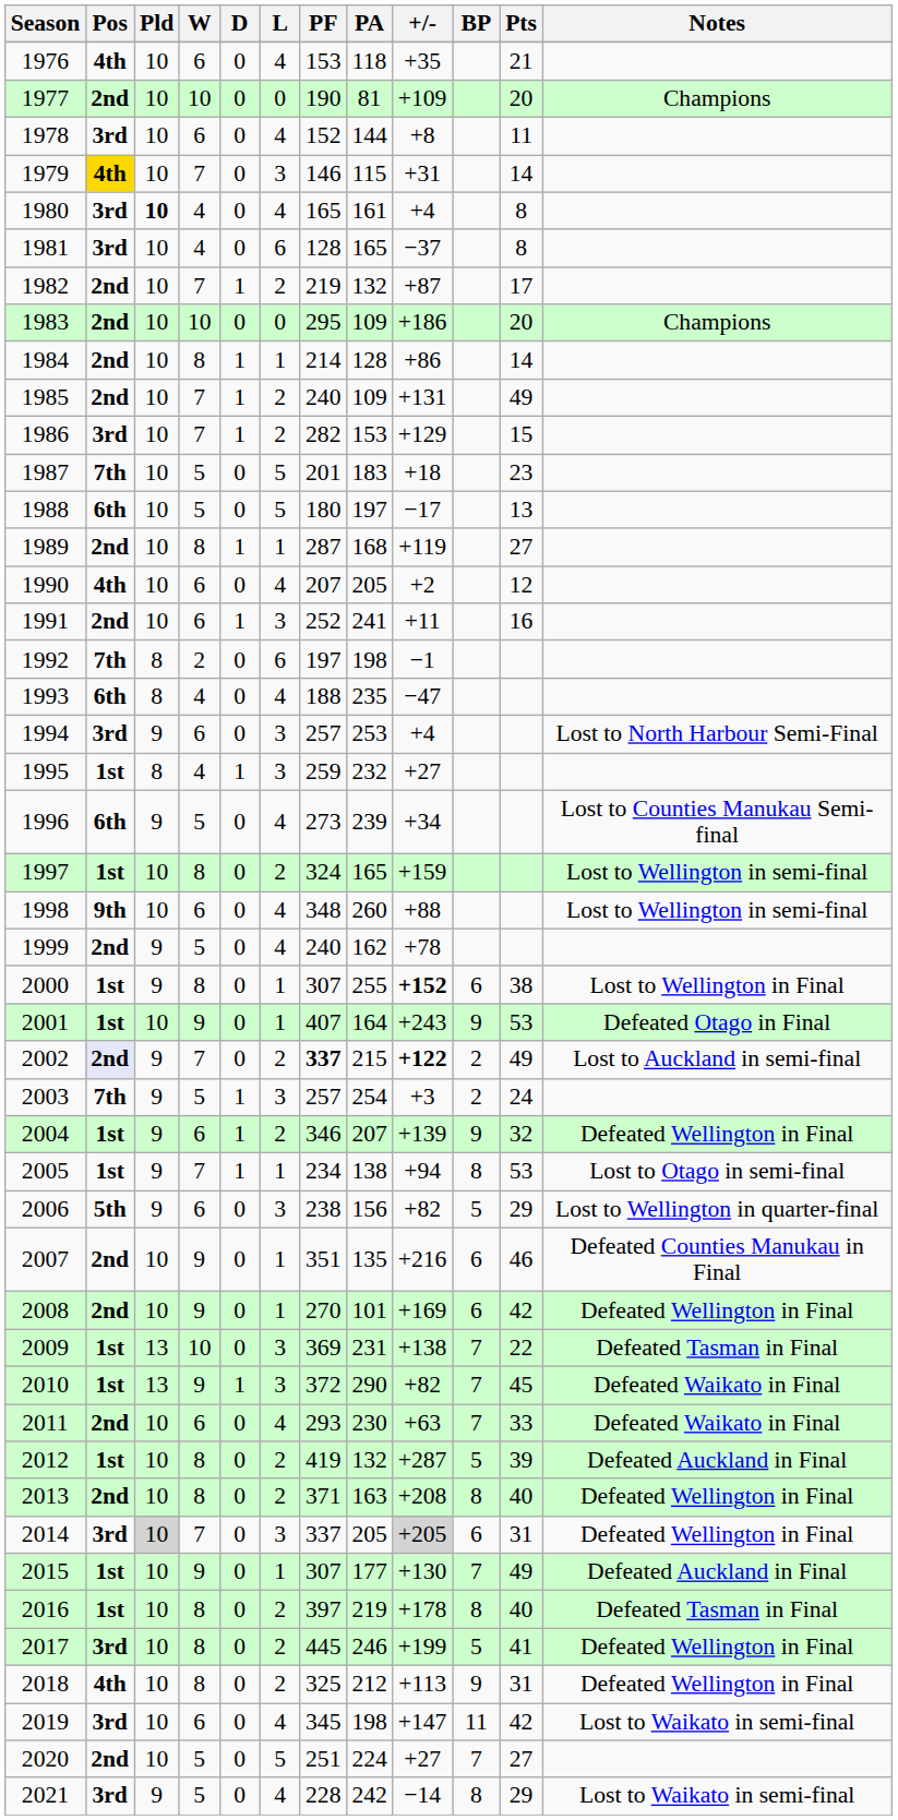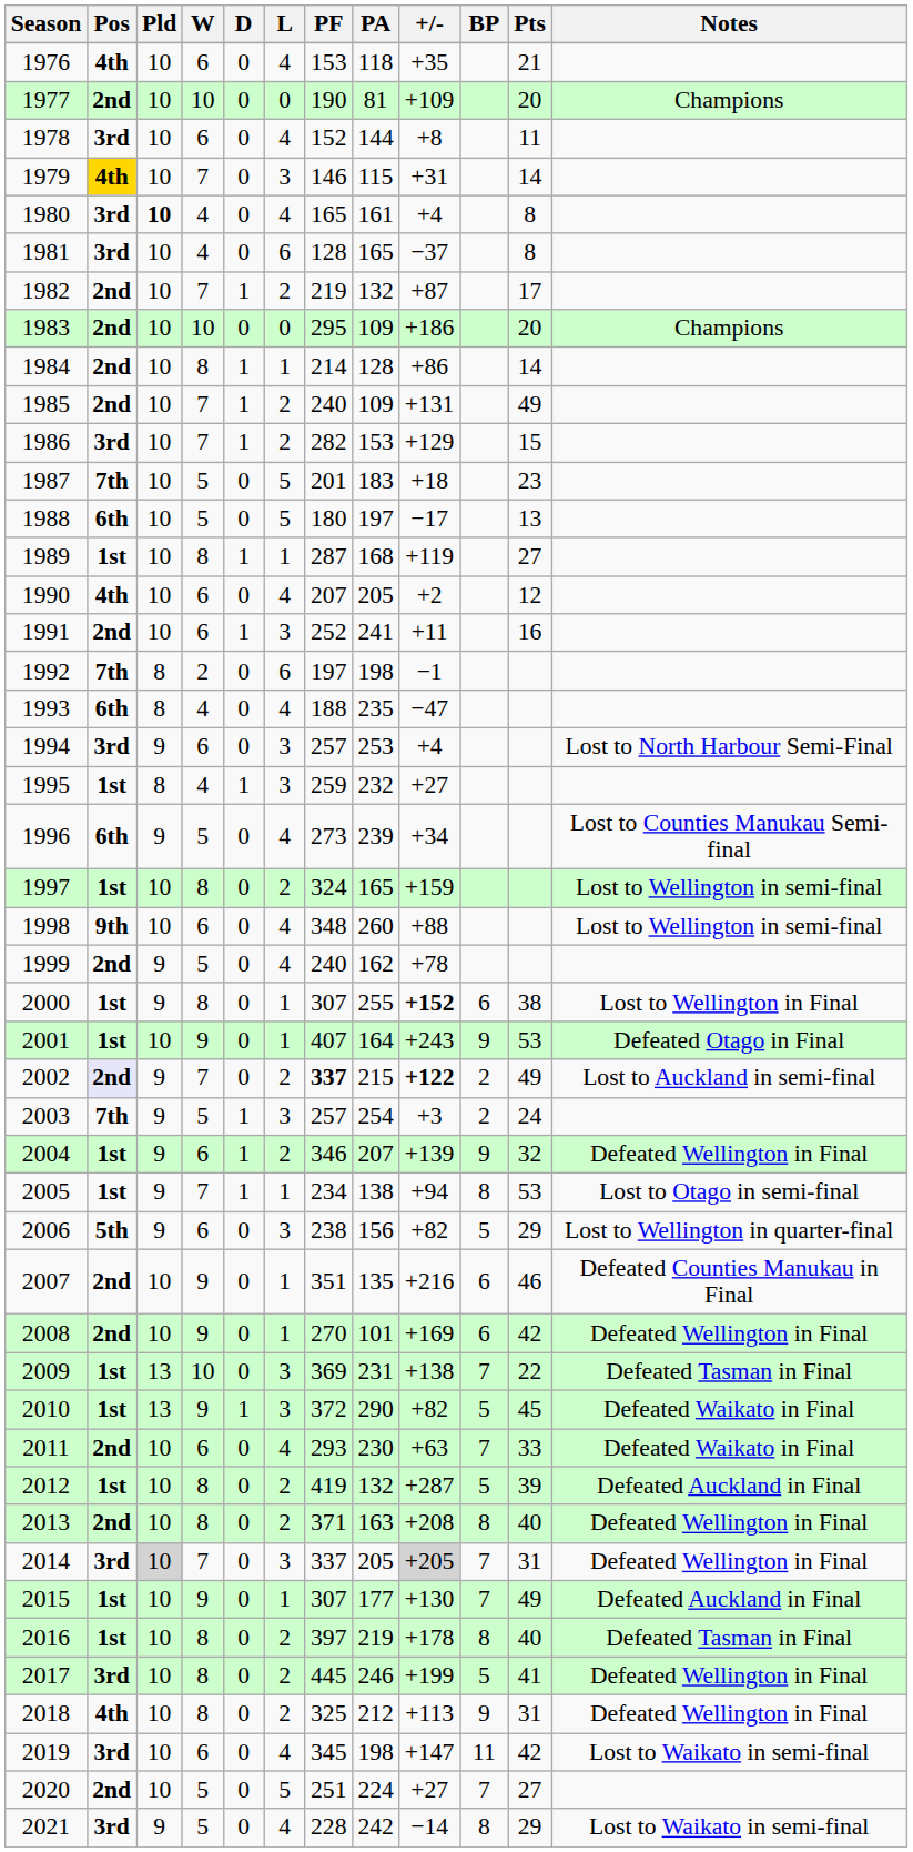1989 | Pos: 2nd -> 1st
2010 | BP: 7 -> 5
2014 | BP: 6 -> 7
